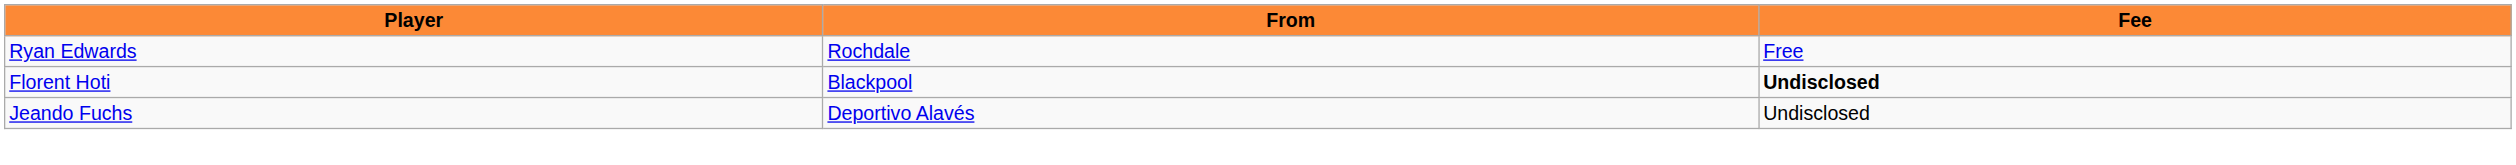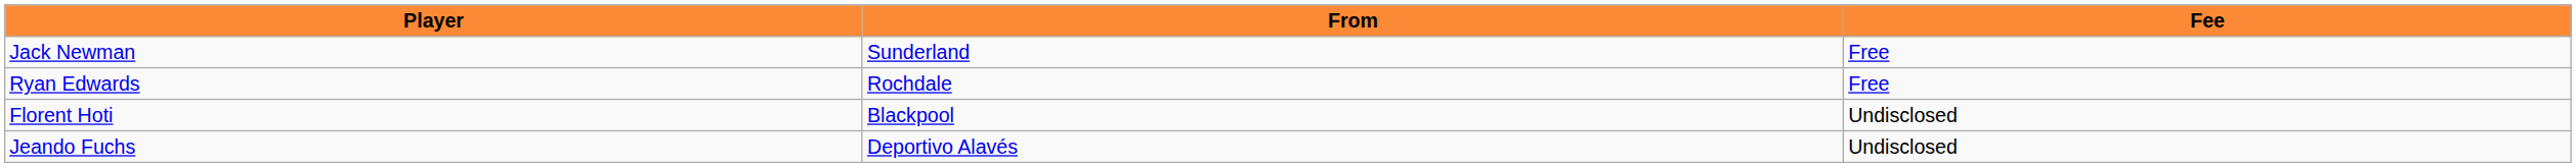+ row: Jack Newman | Sunderland | Free
Florent Hoti | Fee: bold -> normal
